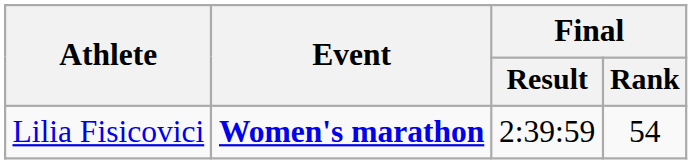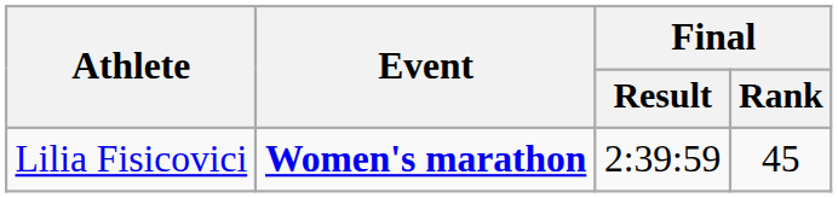Lilia Fisicovici | Final / Rank: 54 -> 45
